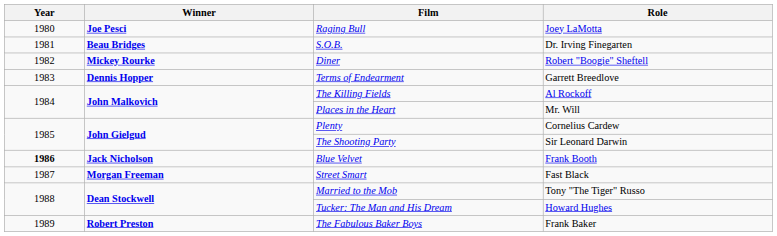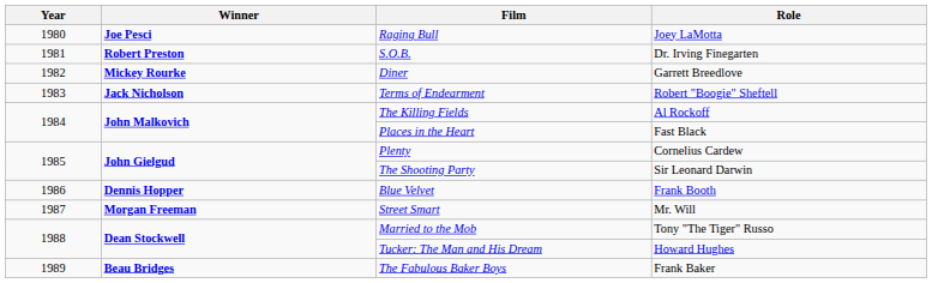S.O.B. | Winner: Beau Bridges -> Robert Preston
Diner | Role: Robert "Boogie" Sheftell -> Garrett Breedlove
Terms of Endearment | Winner: Dennis Hopper -> Jack Nicholson
Terms of Endearment | Role: Garrett Breedlove -> Robert "Boogie" Sheftell
Places in the Heart | Role: Mr. Will -> Fast Black
Blue Velvet | Year: bold -> normal
Blue Velvet | Winner: Jack Nicholson -> Dennis Hopper
Street Smart | Role: Fast Black -> Mr. Will
The Fabulous Baker Boys | Winner: Robert Preston -> Beau Bridges
